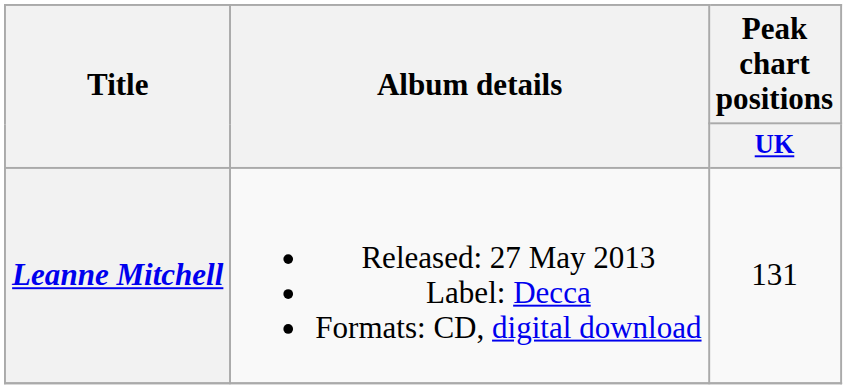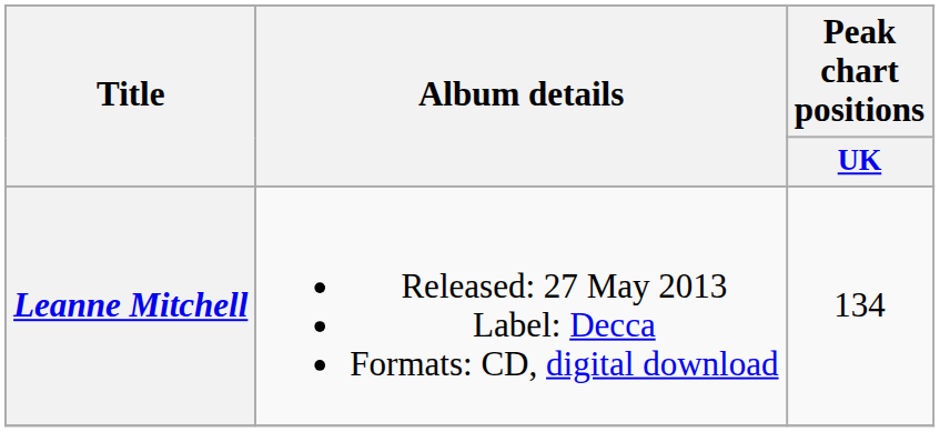Leanne Mitchell | Peak chart positions / UK: 131 -> 134
